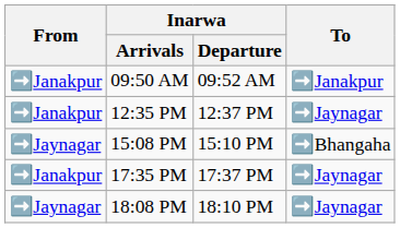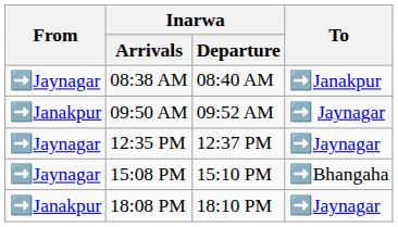+ row: ➡️Jaynagar | 08:38 AM | 08:40 AM | ➡️Janakpur
09:50 AM | To: ➡️Janakpur -> ➡️ Jaynagar
12:35 PM | From: ➡️Janakpur -> ➡️Jaynagar
- row: ➡️Janakpur | 17:35 PM | 17:37 PM | ➡️Jaynagar
18:08 PM | From: ➡️Jaynagar -> ➡️Janakpur
